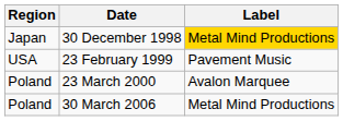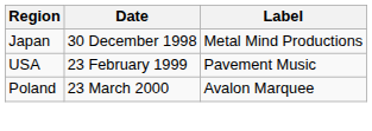30 December 1998 | Label: gold background -> no background
- row: Poland | 30 March 2006 | Metal Mind Productions
